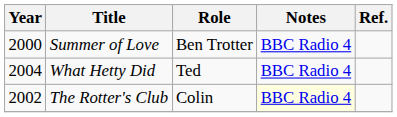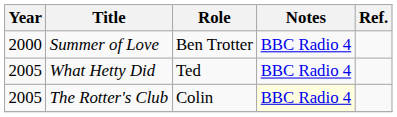What Hetty Did | Year: 2004 -> 2005
The Rotter's Club | Year: 2002 -> 2005
